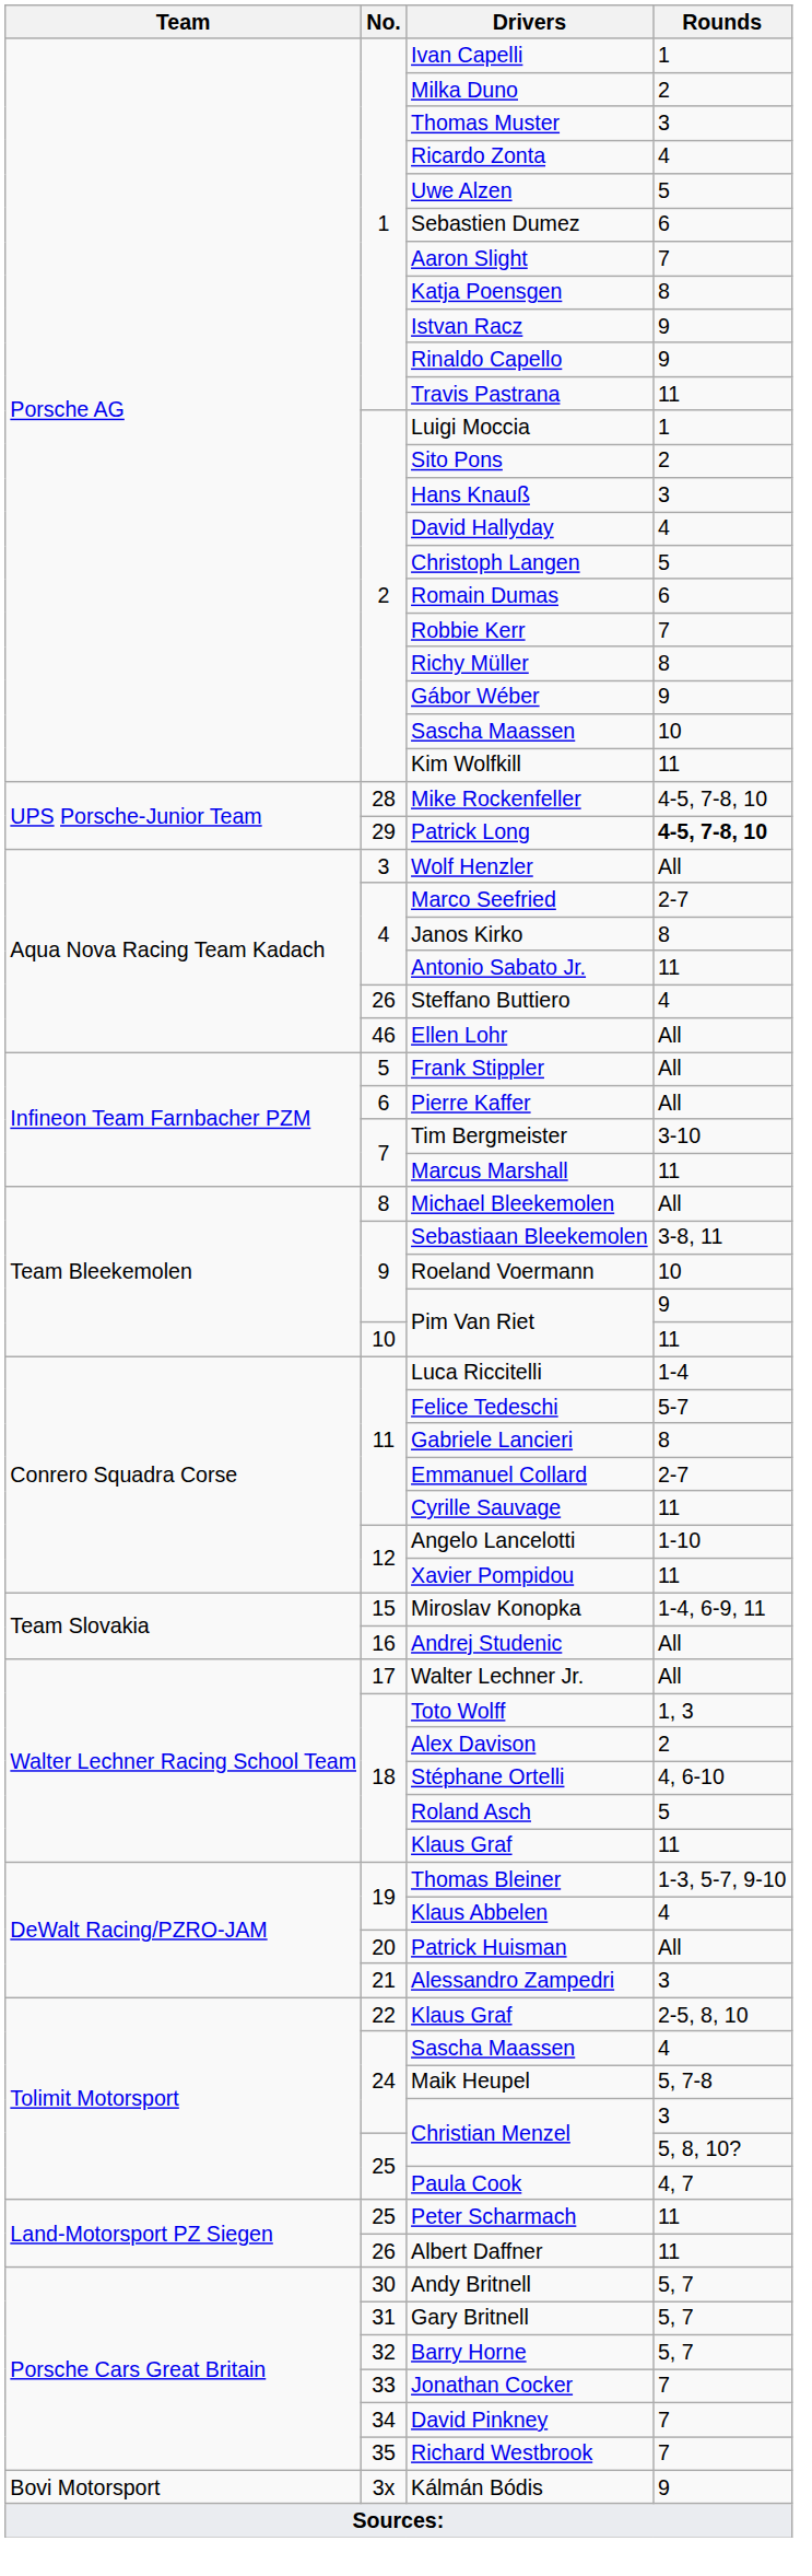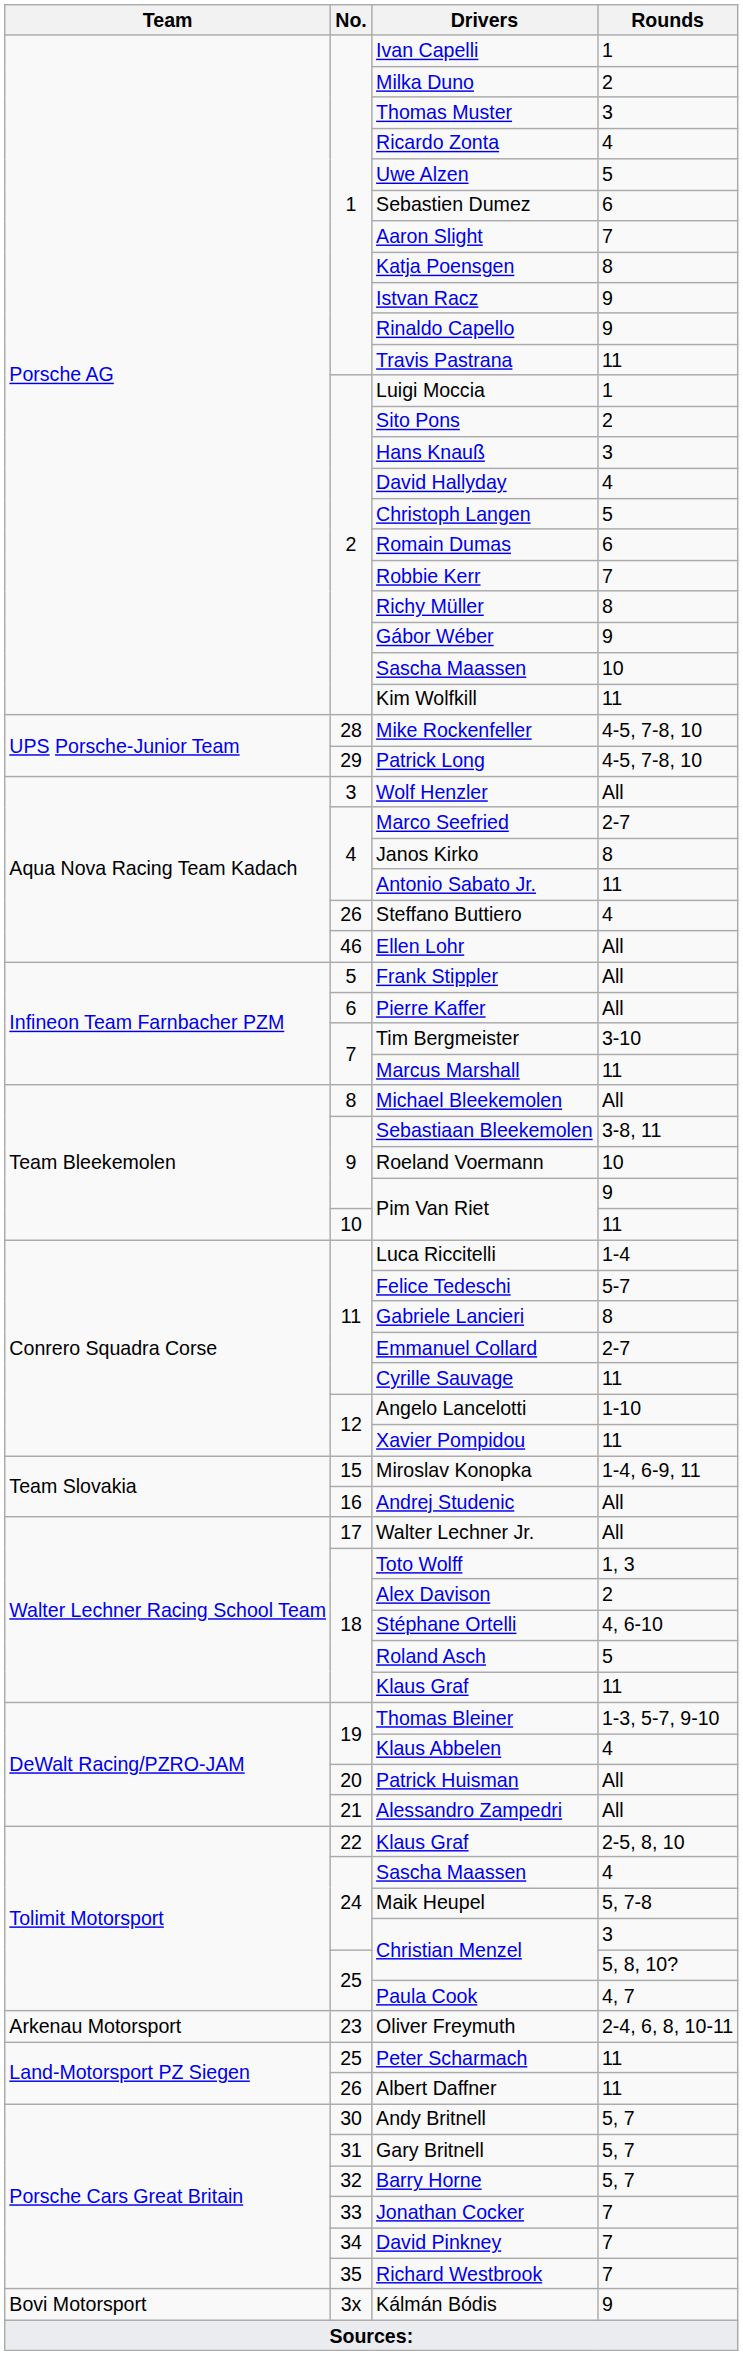Patrick Long | Rounds: bold -> normal
Alessandro Zampedri | Rounds: 3 -> All
+ row: Arkenau Motorsport | 23 | Oliver Freymuth | 2-4, 6, 8, 10-11
